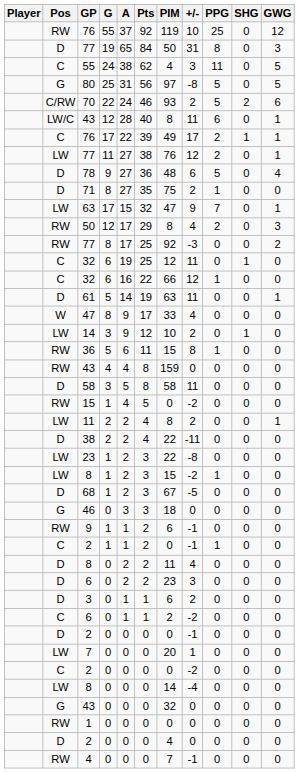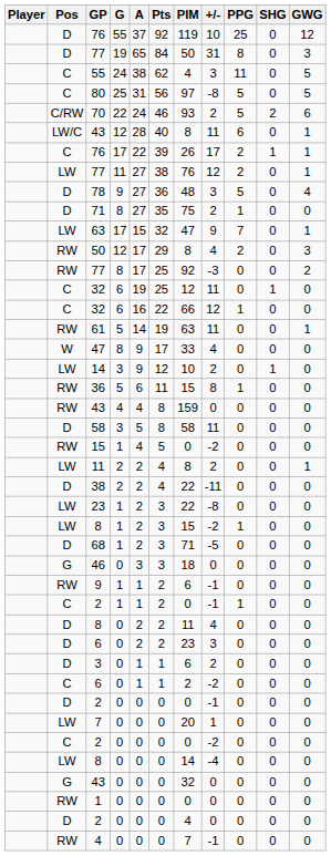76 / 55 | Pos: RW -> D
80 | Pos: G -> C
76 / 17 | PIM: 49 -> 26
78 | +/-: 6 -> 3
61 | Pos: D -> RW
68 | PIM: 67 -> 71
